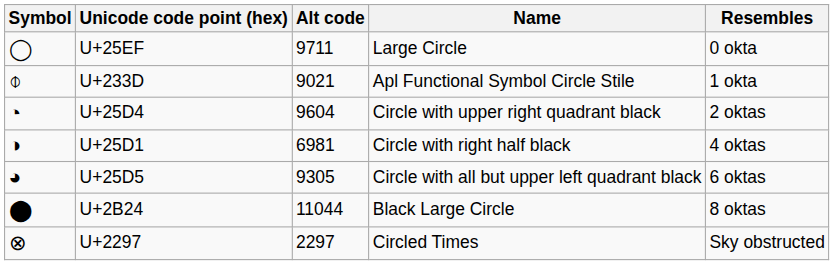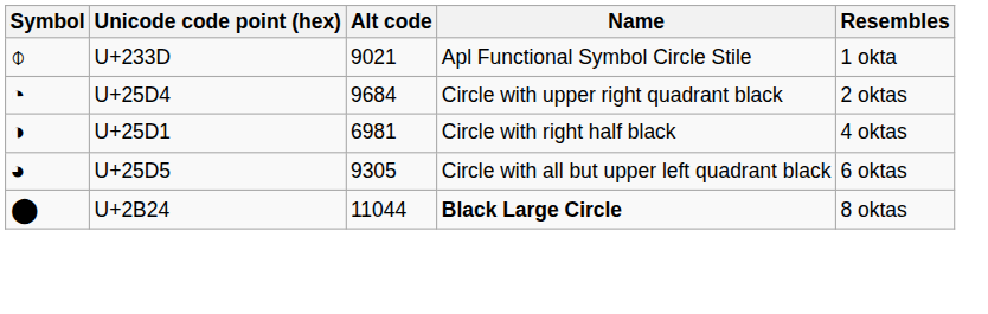- row: ◯ | U+25EF | 9711 | Large Circle | 0 okta
U+25D4 | Alt code: 9604 -> 9684
U+2B24 | Name: normal -> bold
- row: ⊗ | U+2297 | 2297 | Circled Times | Sky obstructed
